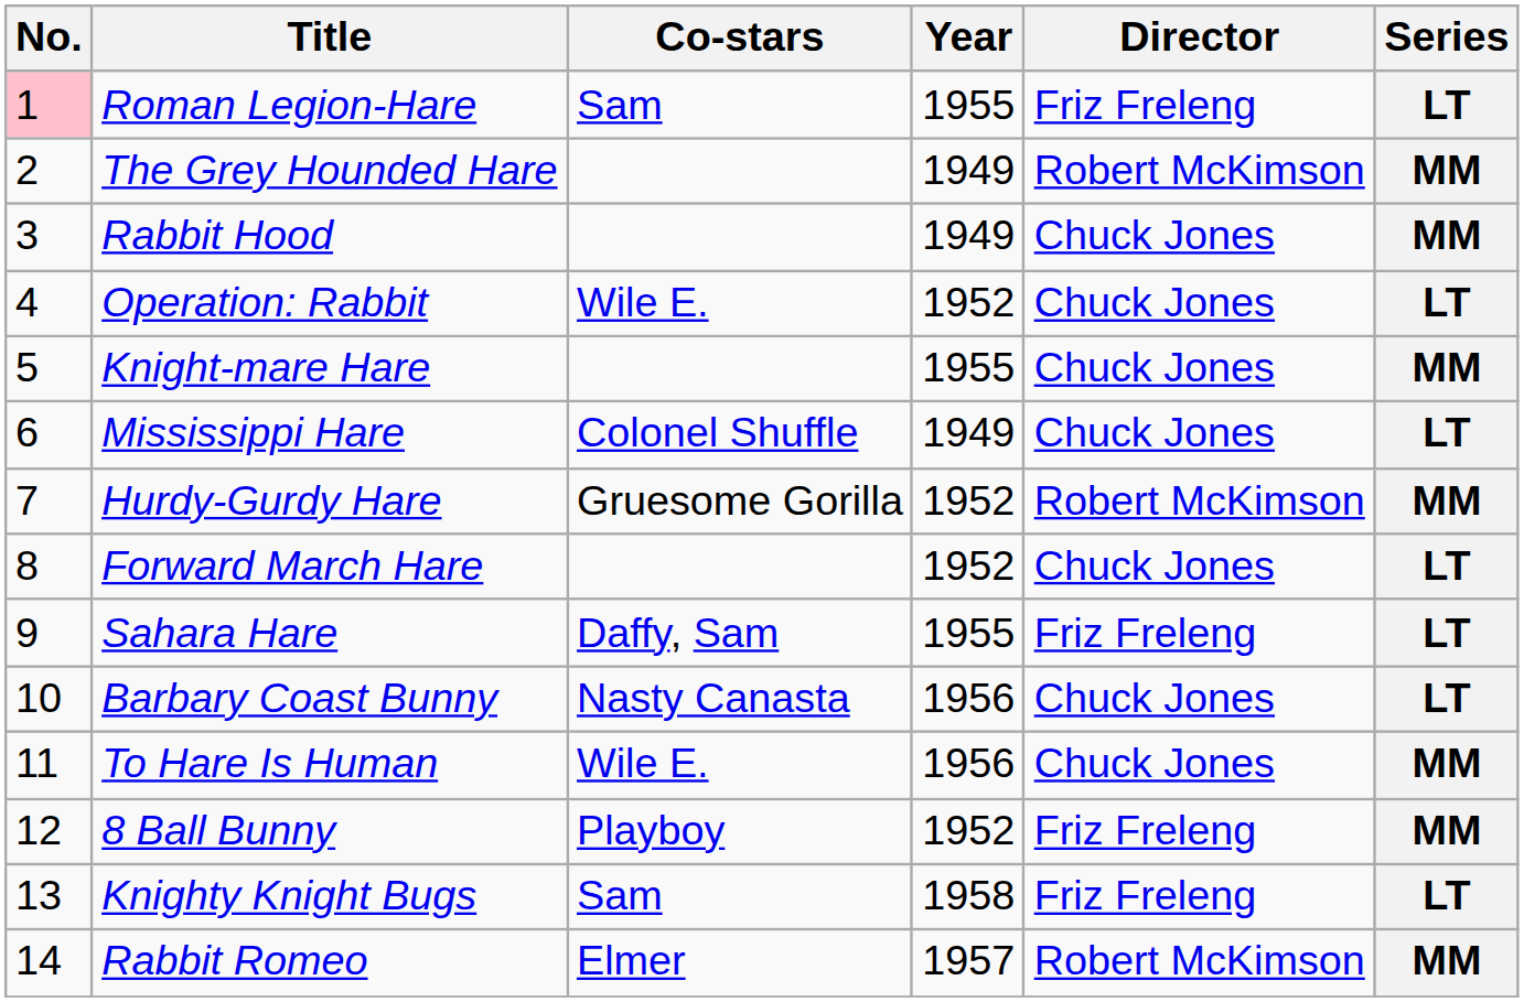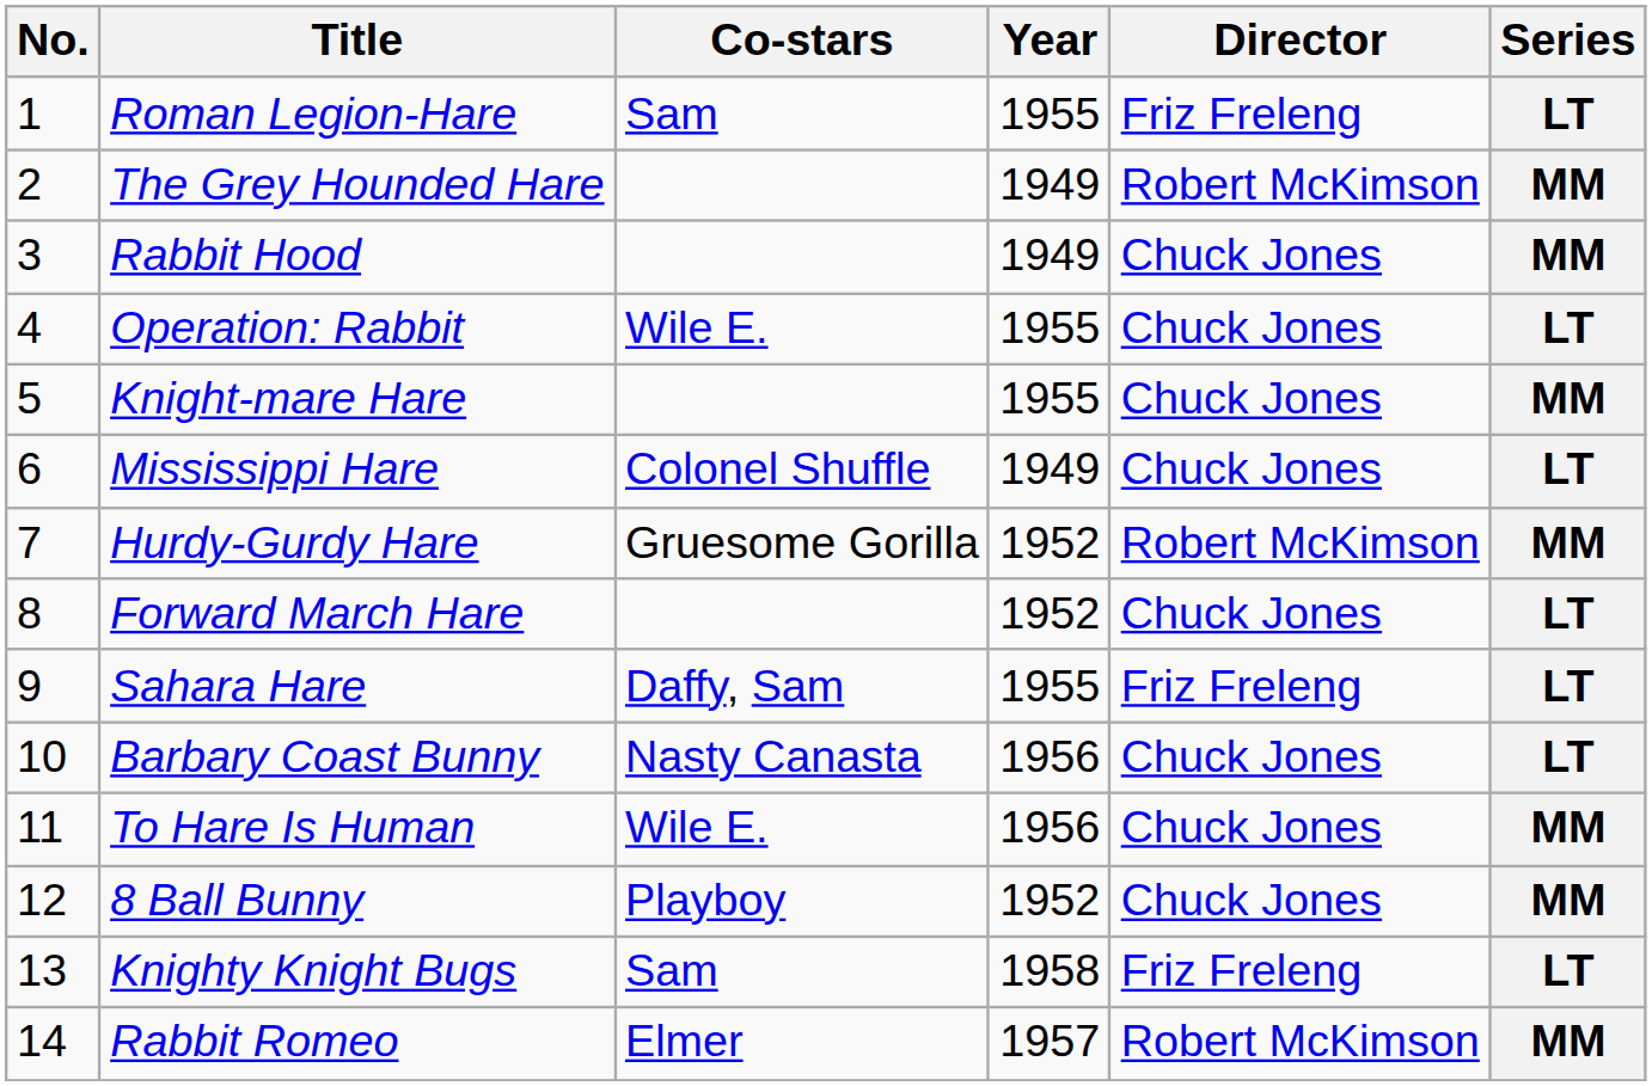Roman Legion-Hare | No.: pink background -> no background
Operation: Rabbit | Year: 1952 -> 1955
8 Ball Bunny | Director: Friz Freleng -> Chuck Jones
